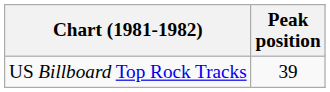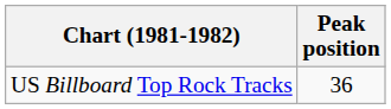US Billboard Top Rock Tracks | Peak position: 39 -> 36
